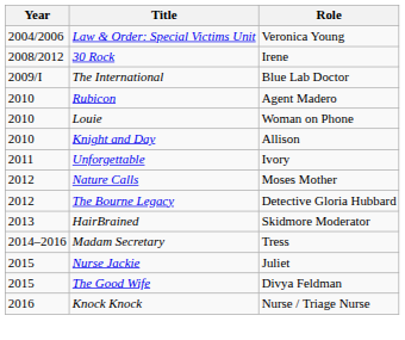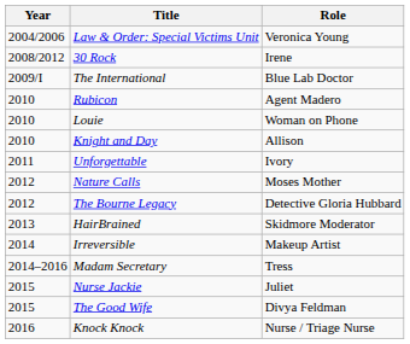+ row: 2014 | Irreversible | Makeup Artist
